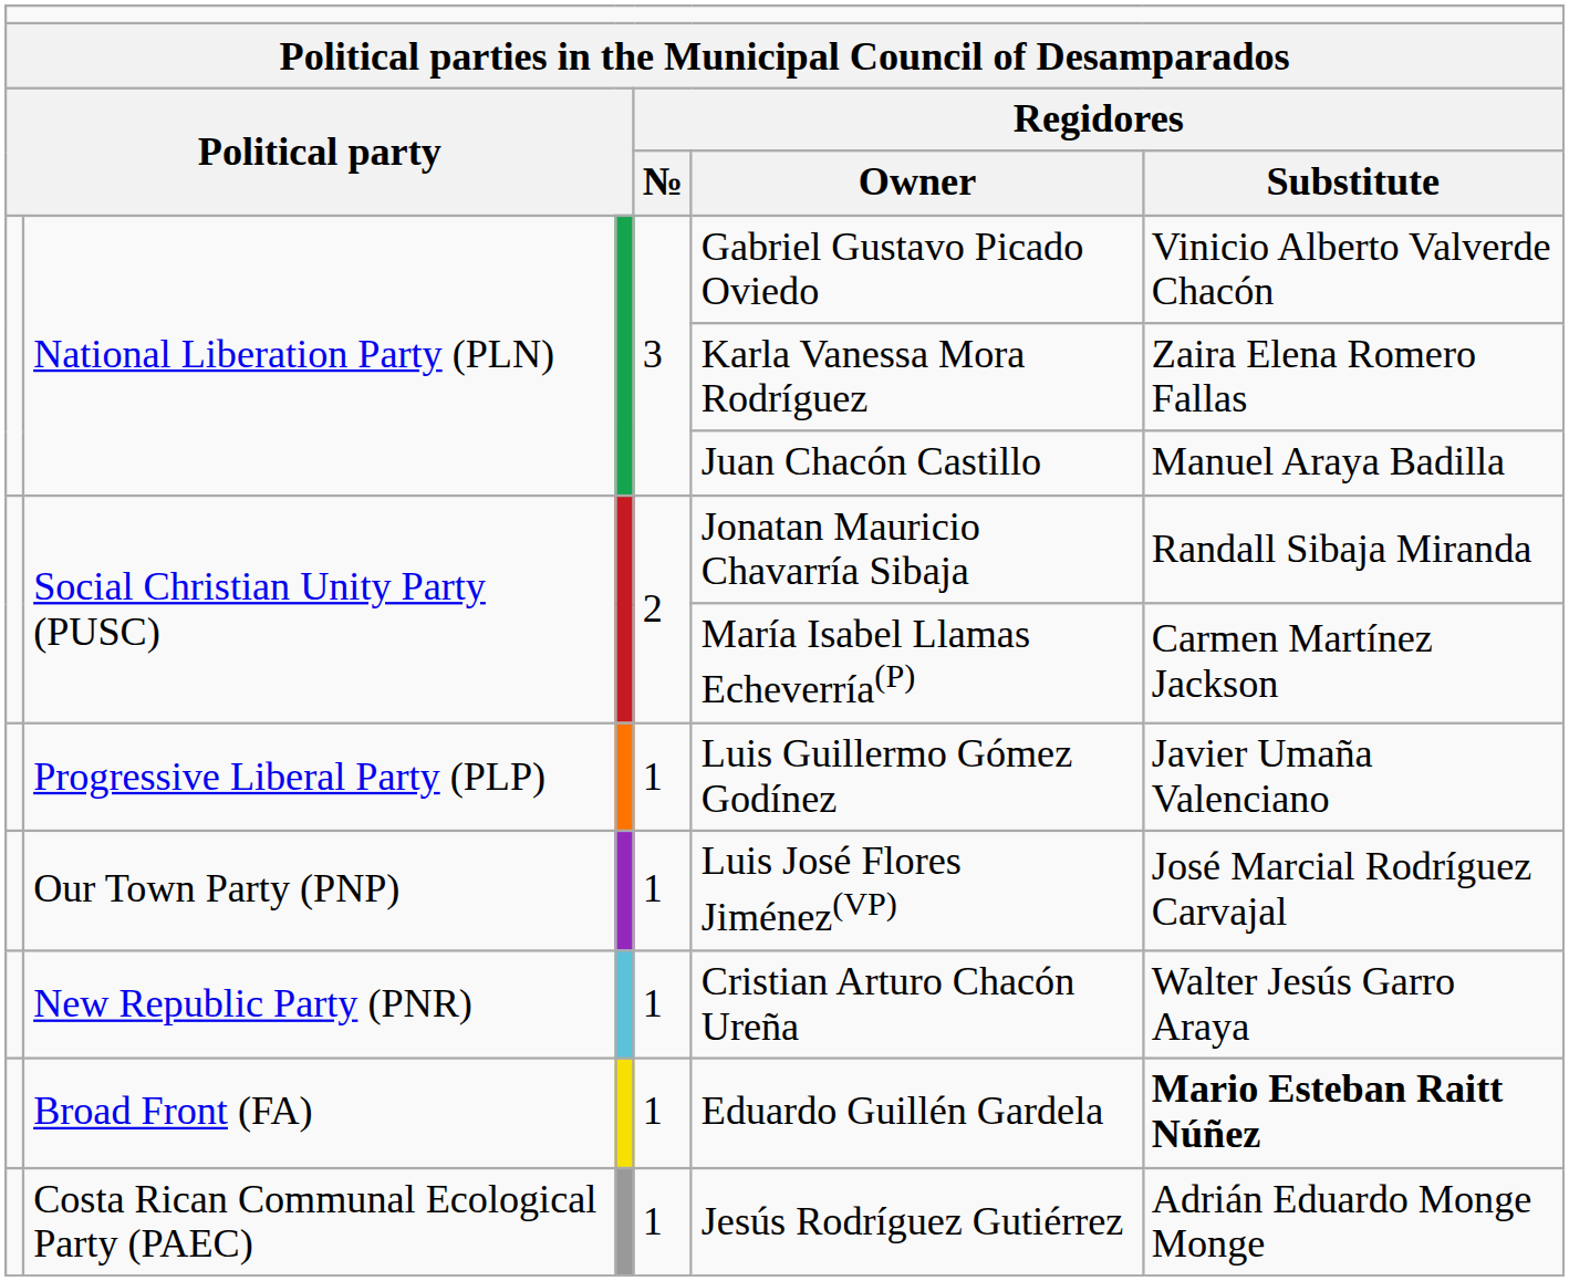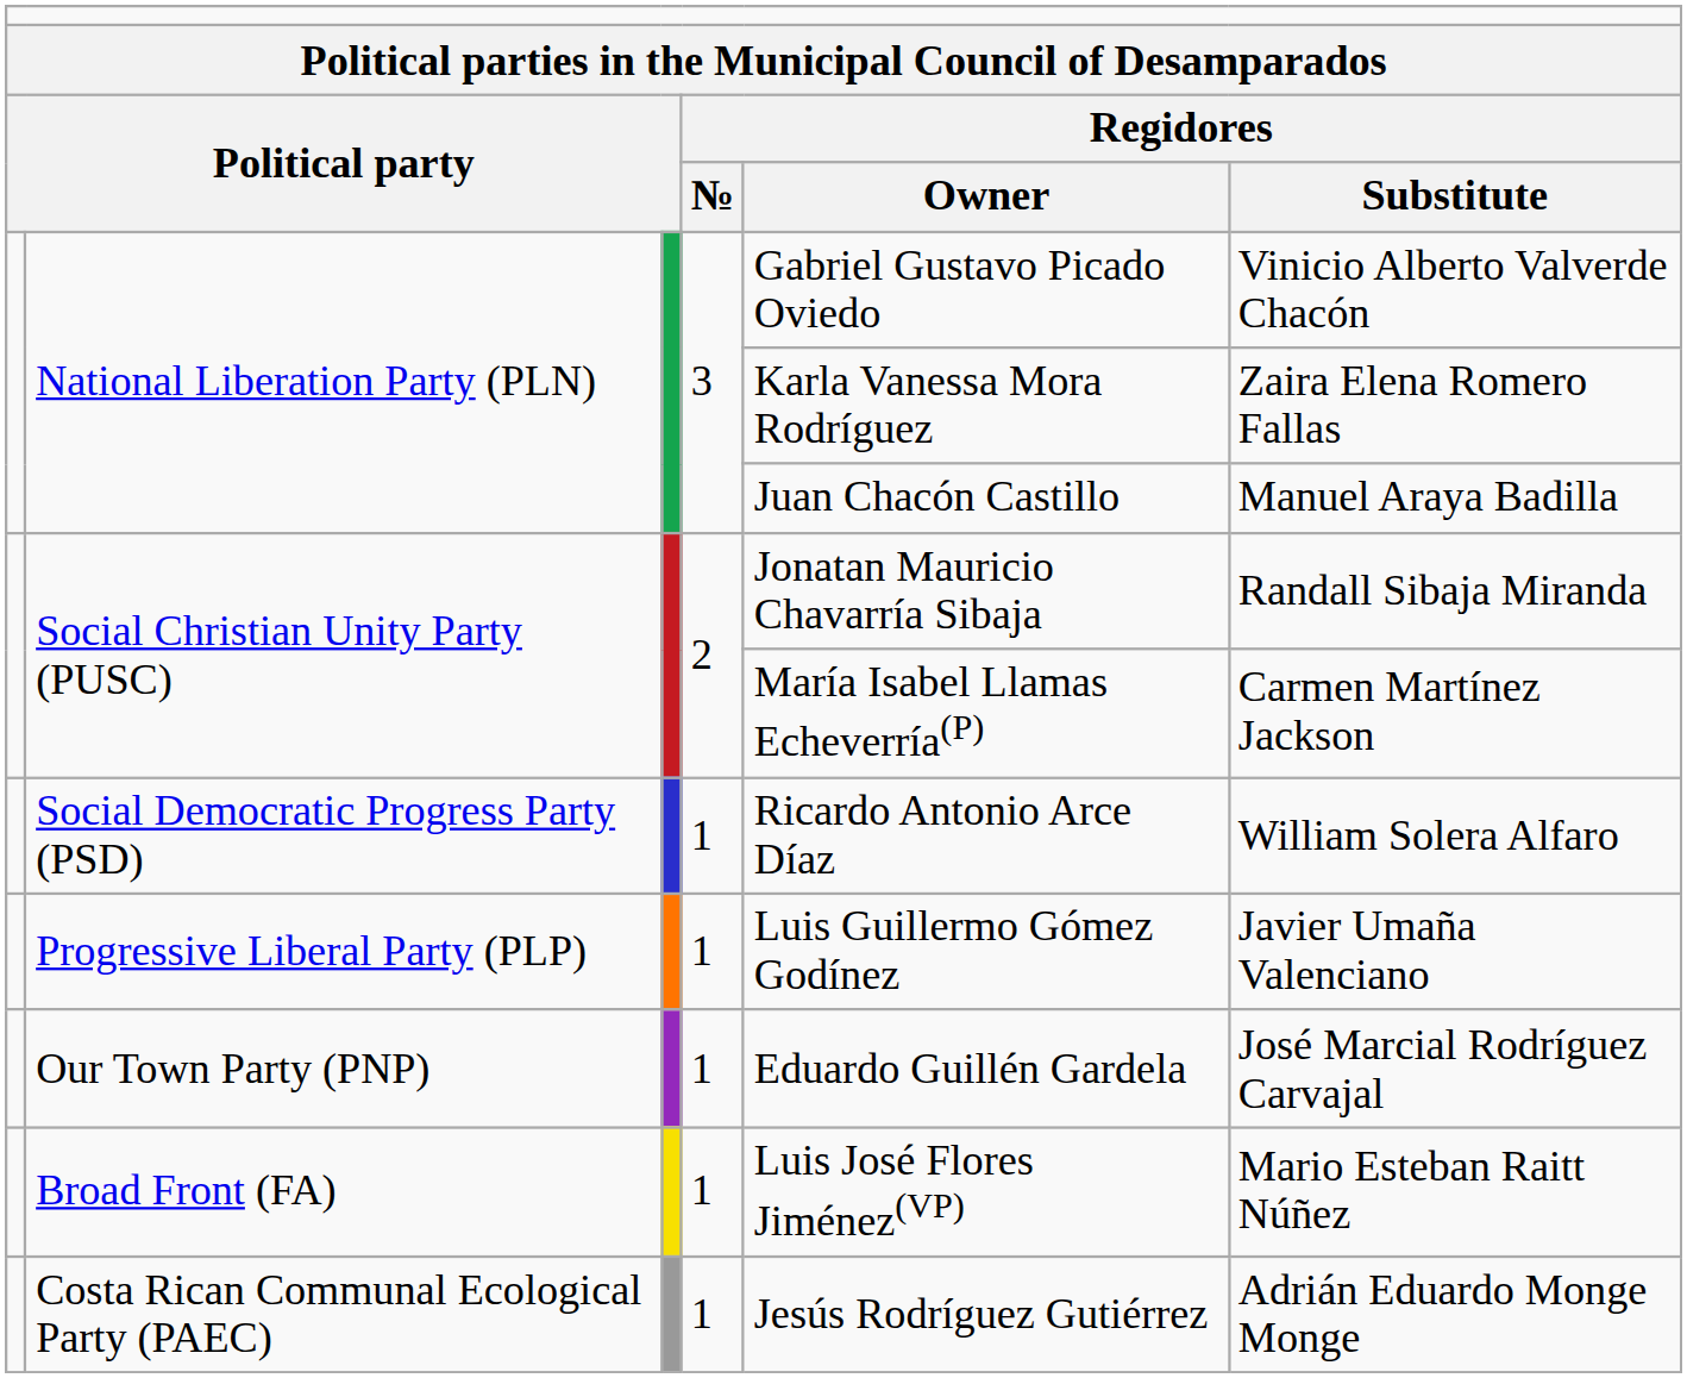+ row: Social Democratic Progress Party (PSD) | 1 | Ricardo Antonio Arce Díaz | William Solera Alfaro
Our Town Party (PNP) | column 5: Luis José Flores Jiménez(VP) -> Eduardo Guillén Gardela
- row: New Republic Party (PNR) | 1 | Cristian Arturo Chacón Ureña | Walter Jesús Garro Araya
Broad Front (FA) | column 5: Eduardo Guillén Gardela -> Luis José Flores Jiménez(VP)
Broad Front (FA) | column 6: bold -> normal
